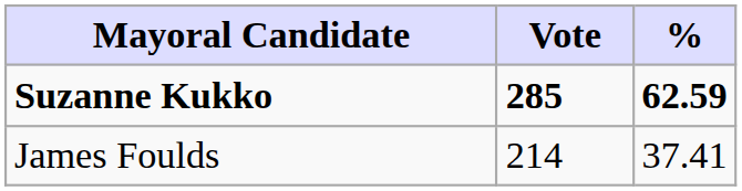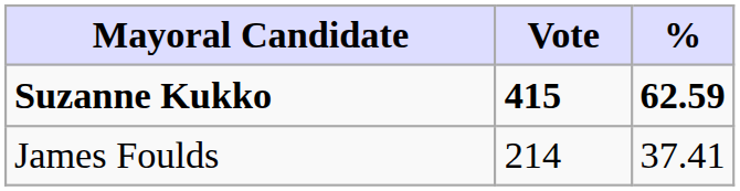Suzanne Kukko | Vote: 285 -> 415
